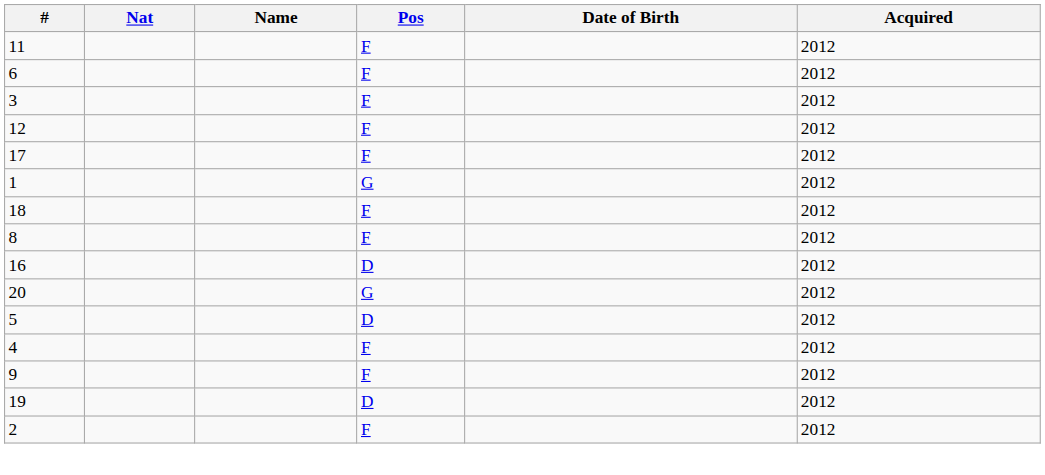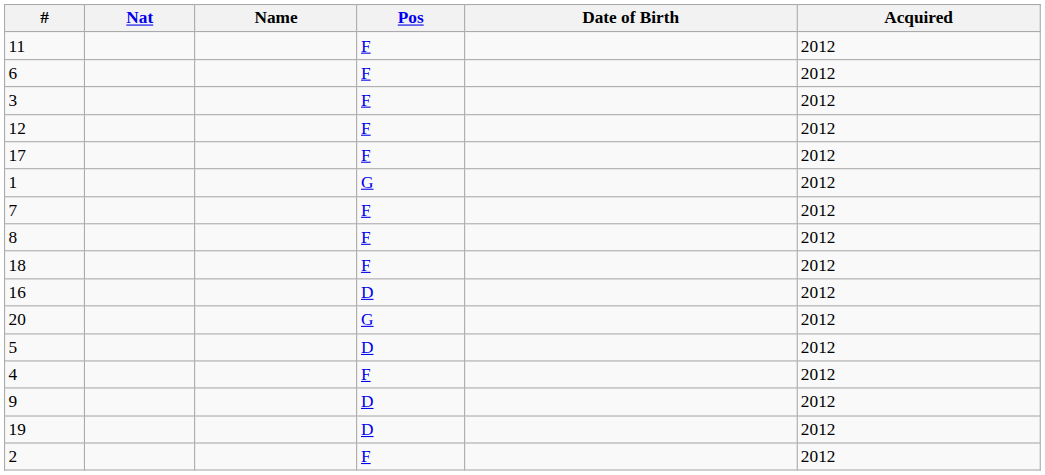+ row: 7 | F | 2012
rows swapped: 18 <-> 8
9 | Pos: F -> D
